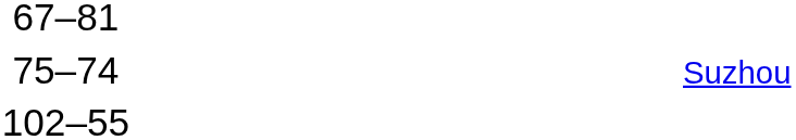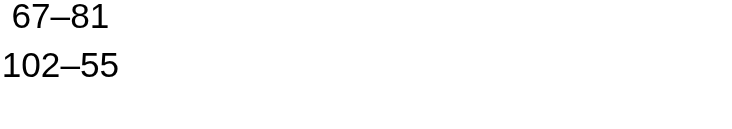- row: 75–74 | Suzhou
